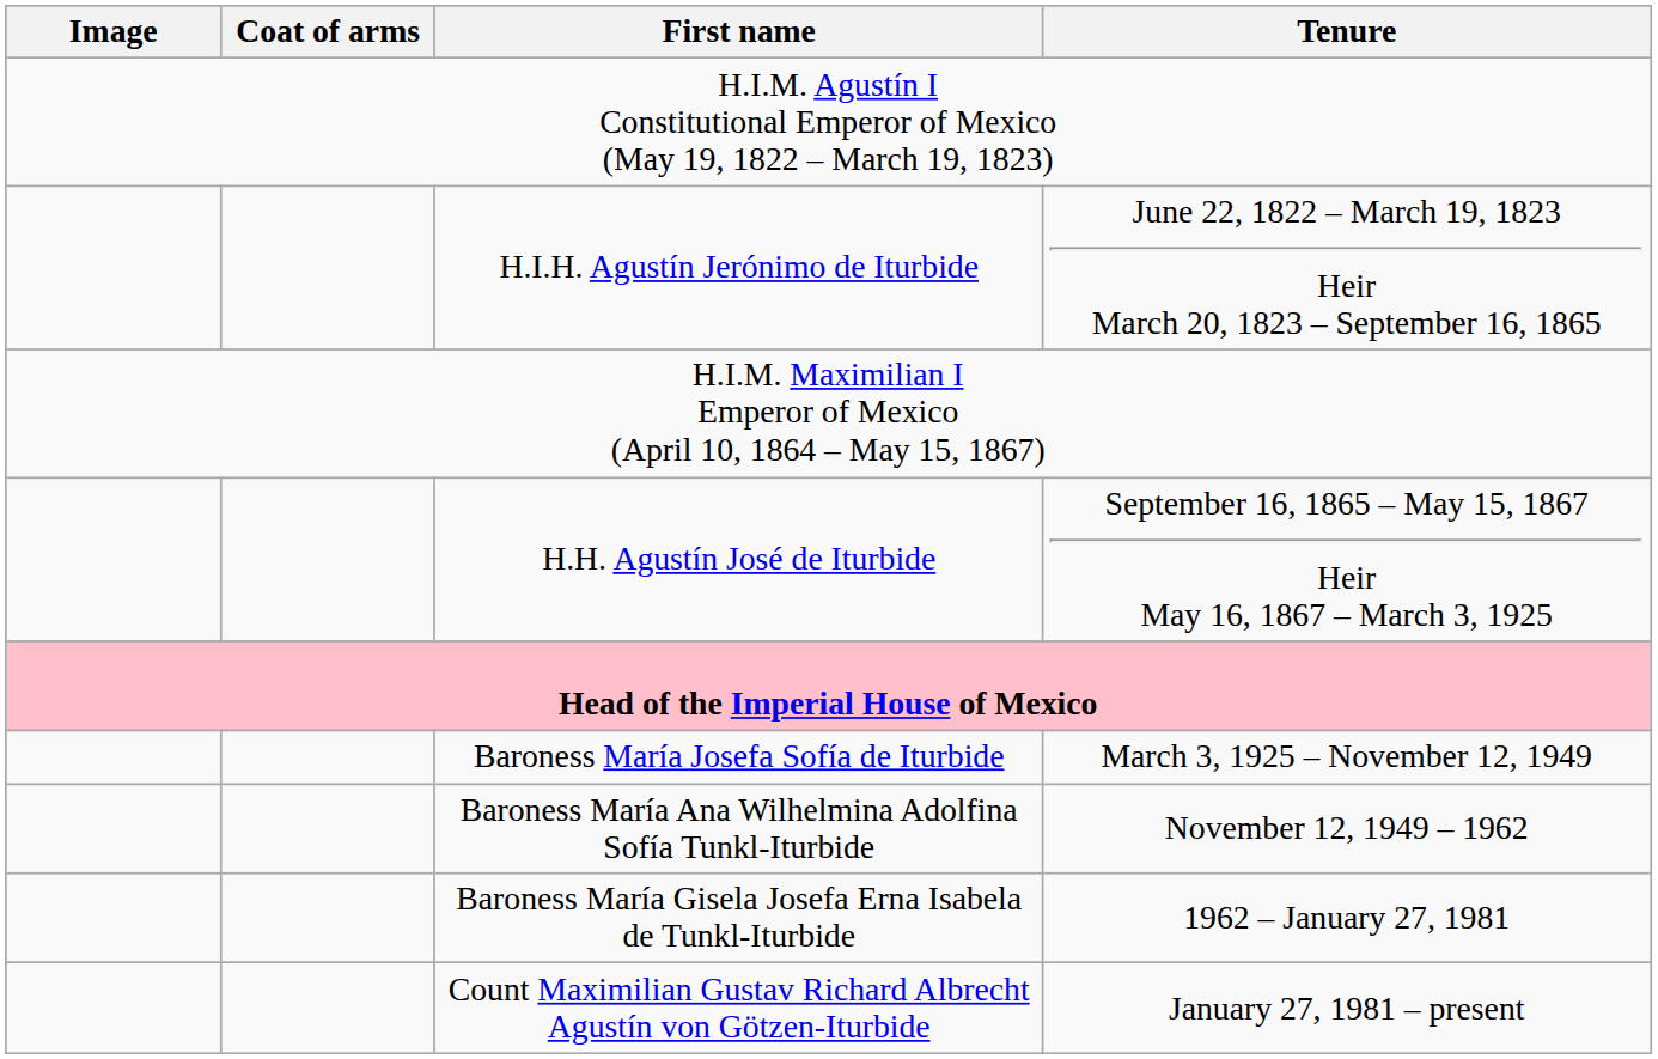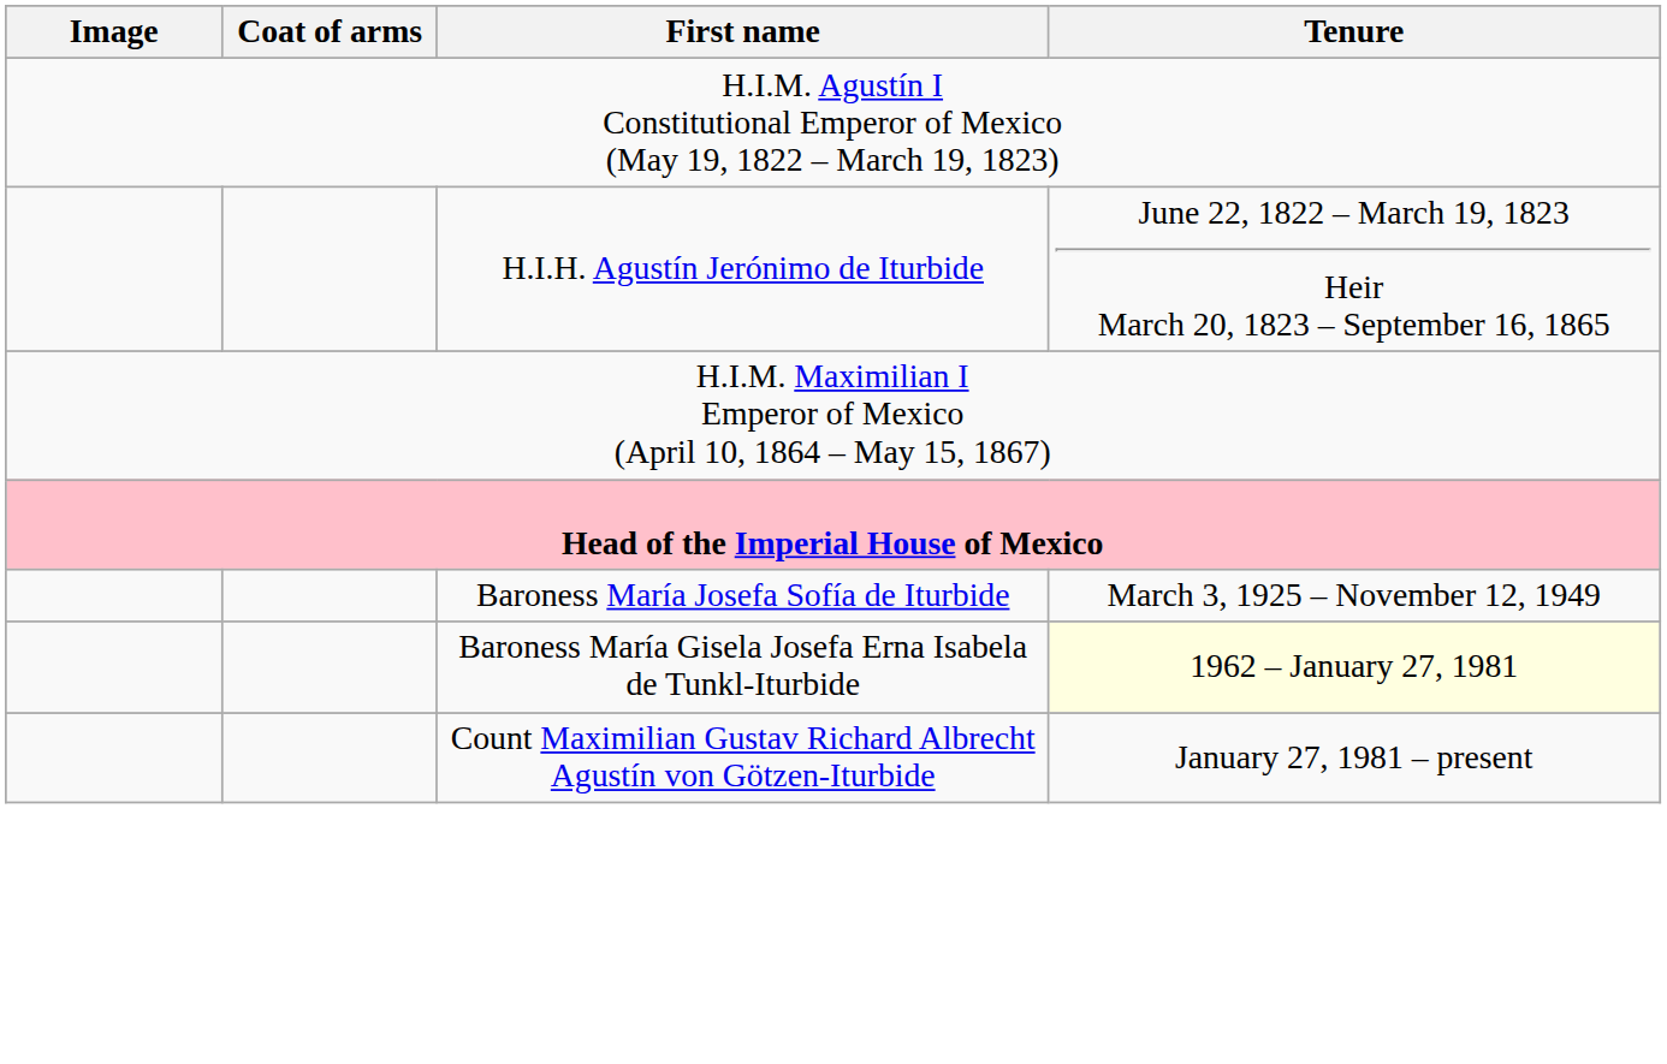- row: H.H. Agustín José de Iturbide | September 16, 1865 – May 15, 1867 Heir May 16, 1867 – March 3, 1925
- row: Baroness María Ana Wilhelmina Adolfina Sofía Tunkl-Iturbide | November 12, 1949 – 1962
Baroness María Gisela Josefa Erna Isabela de Tunkl-Iturbide | Tenure: no background -> lightyellow background
